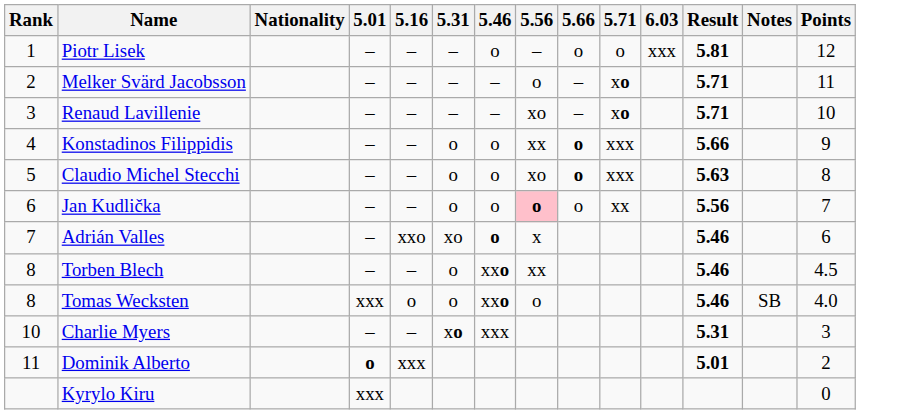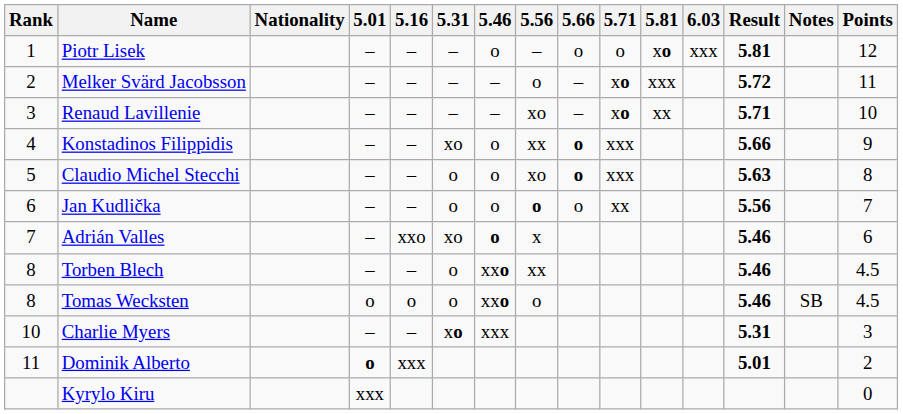+ column: 5.81 | xo | xxx | xx
Melker Svärd Jacobsson | Result: 5.71 -> 5.72
Konstadinos Filippidis | 5.31: o -> xo
Jan Kudlička | 5.56: pink background -> no background
Tomas Wecksten | 5.01: xxx -> o
Tomas Wecksten | Points: 4.0 -> 4.5
